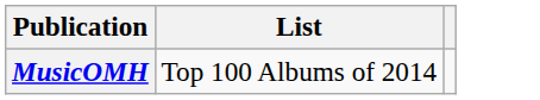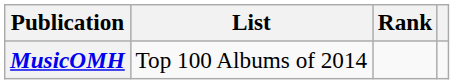+ column: Rank
